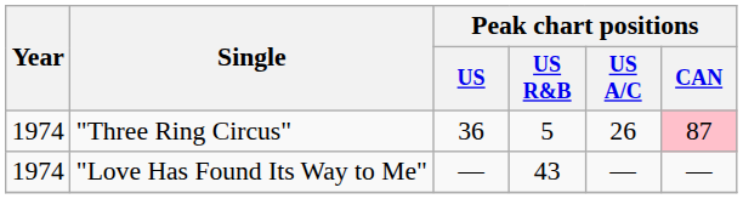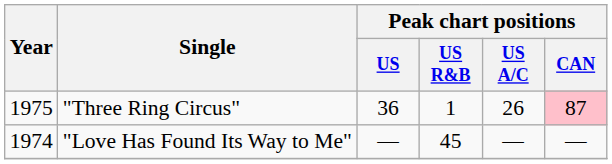"Three Ring Circus" | Year: 1974 -> 1975
"Three Ring Circus" | Peak chart positions / US R&B: 5 -> 1
"Love Has Found Its Way to Me" | Peak chart positions / US R&B: 43 -> 45
